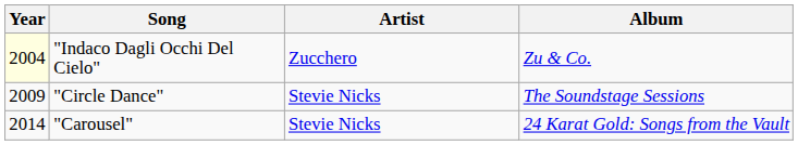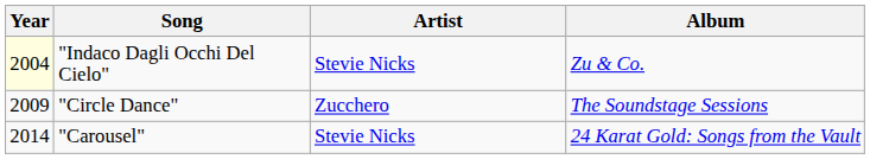"Indaco Dagli Occhi Del Cielo" | Artist: Zucchero -> Stevie Nicks
"Circle Dance" | Artist: Stevie Nicks -> Zucchero
